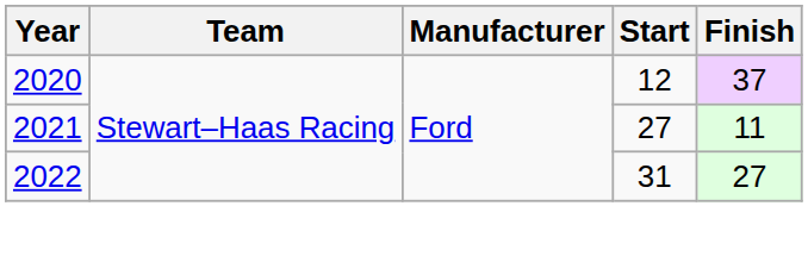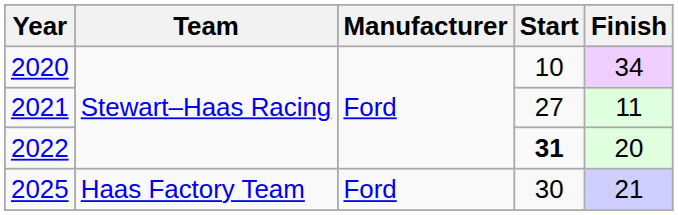2020 | Start: 12 -> 10
2020 | Finish: 37 -> 34
2022 | Start: normal -> bold
2022 | Finish: 27 -> 20
+ row: 2025 | Haas Factory Team | Ford | 30 | 21
